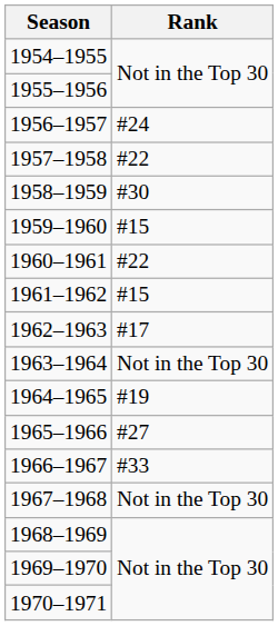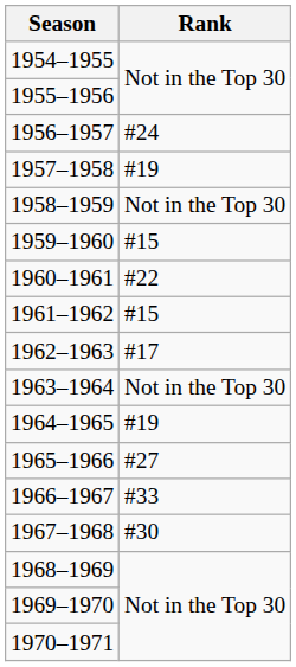1957–1958 | Rank: #22 -> #19
1958–1959 | Rank: #30 -> Not in the Top 30
1967–1968 | Rank: Not in the Top 30 -> #30
